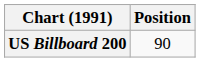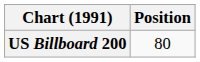US Billboard 200 | Position: 90 -> 80
